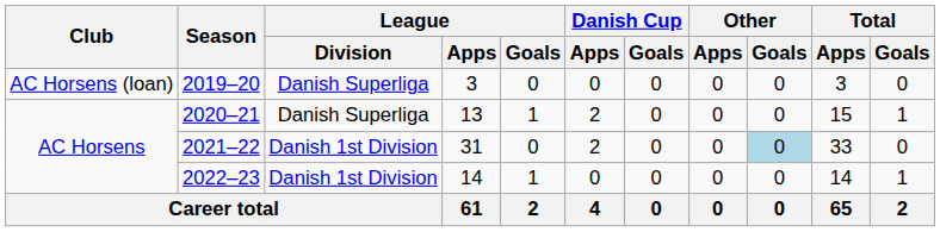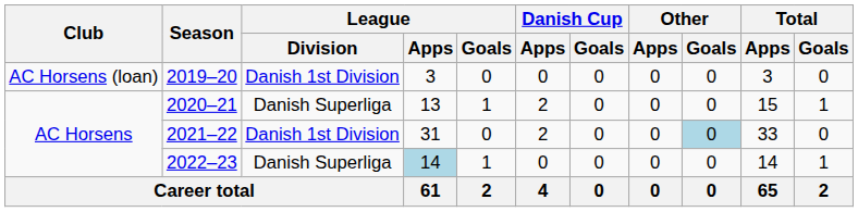2019–20 | League / Division: Danish Superliga -> Danish 1st Division
2022–23 | League / Division: Danish 1st Division -> Danish Superliga
2022–23 | League / Apps: no background -> lightblue background
